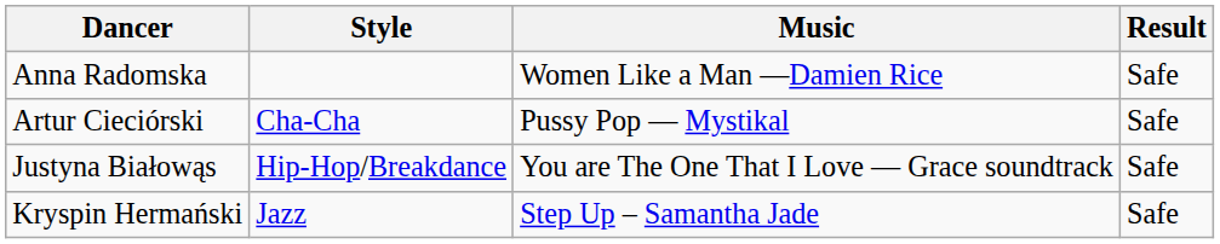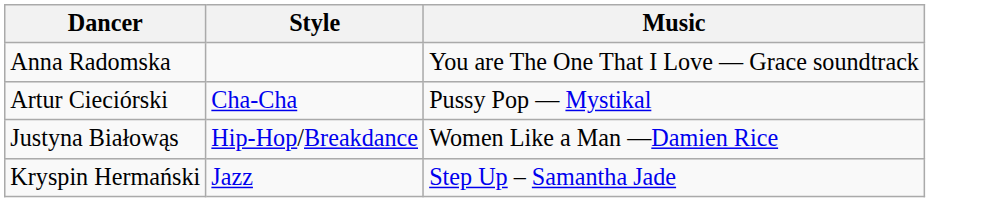- column: Result | Safe | Safe | Safe | Safe
Anna Radomska | Music: Women Like a Man —Damien Rice -> You are The One That I Love — Grace soundtrack
Justyna Białowąs | Music: You are The One That I Love — Grace soundtrack -> Women Like a Man —Damien Rice
